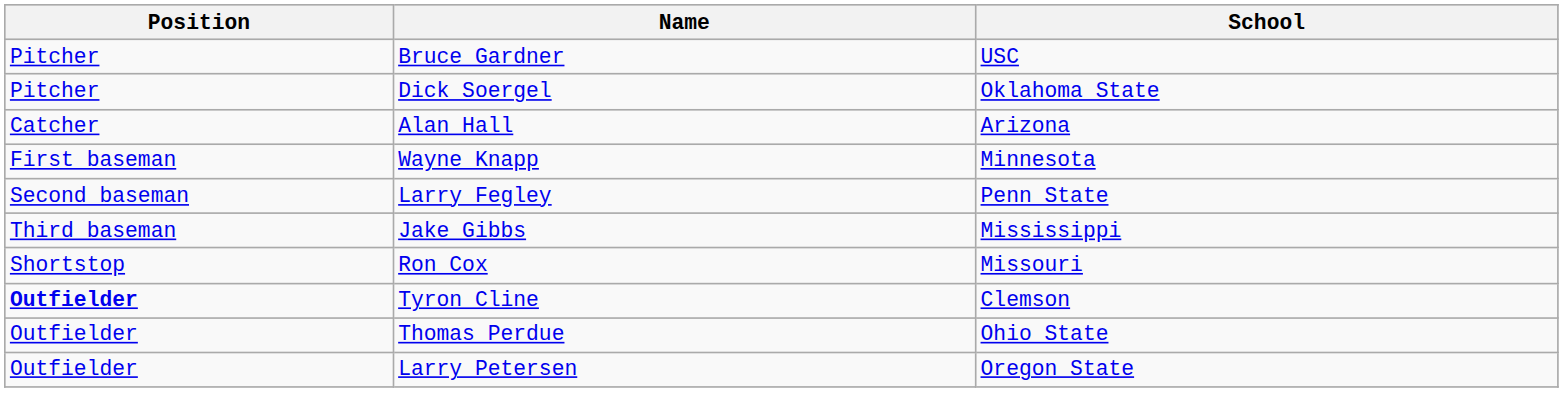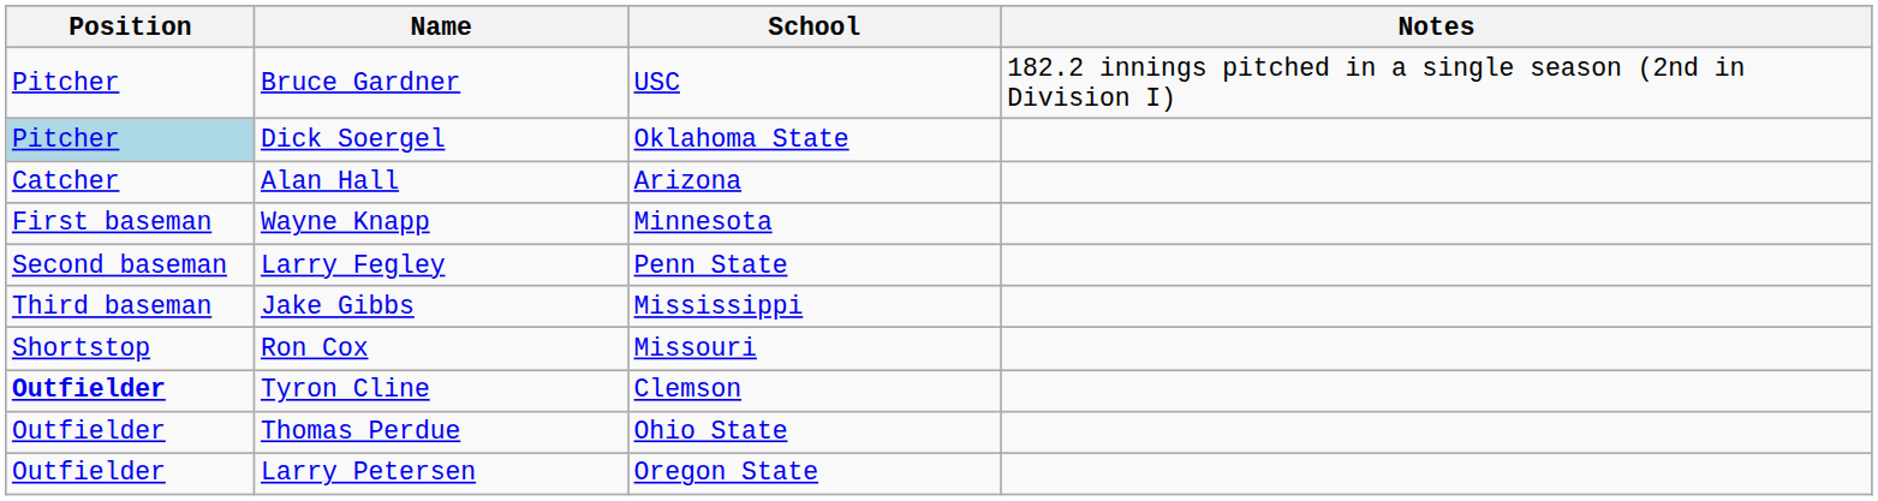+ column: Notes | 182.2 innings pitched in a single season (2nd in Division I)
Dick Soergel | Position: no background -> lightblue background
